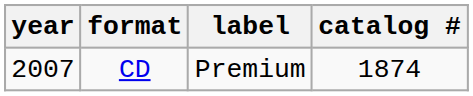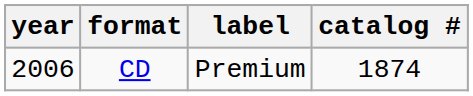CD | year: 2007 -> 2006
